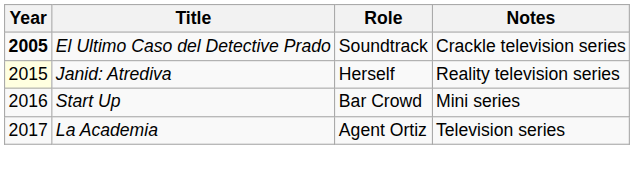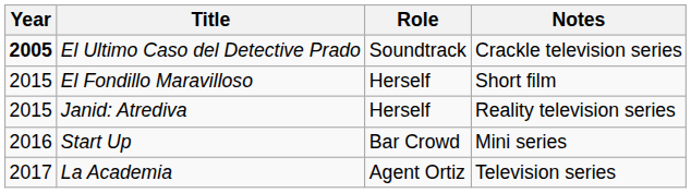+ row: 2015 | El Fondillo Maravilloso | Herself | Short film
Janid: Atrediva | Year: lightyellow background -> no background
